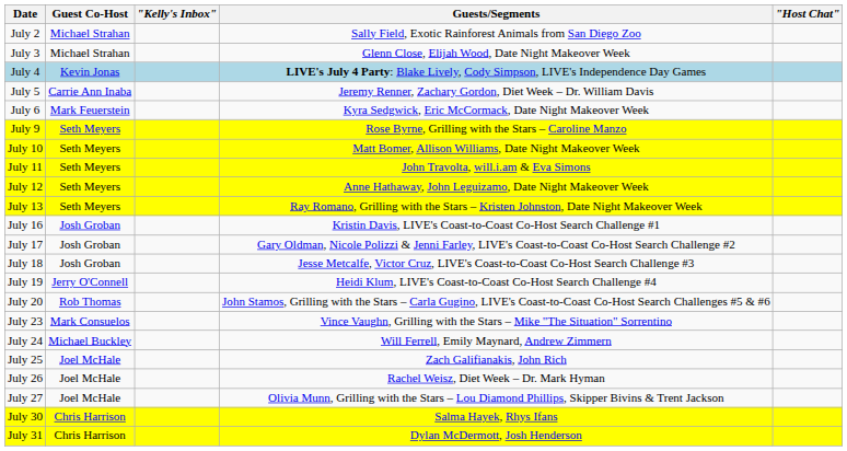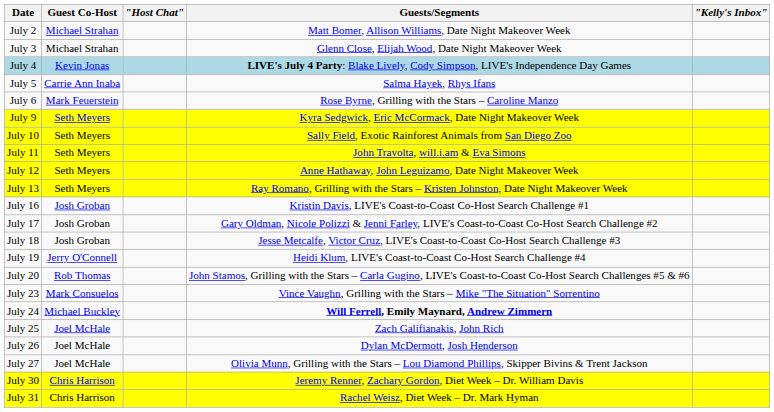columns swapped: "Host Chat" <-> "Kelly's Inbox"
July 2 | Guests/Segments: Sally Field, Exotic Rainforest Animals from San Diego Zoo -> Matt Bomer, Allison Williams, Date Night Makeover Week
July 5 | Guests/Segments: Jeremy Renner, Zachary Gordon, Diet Week – Dr. William Davis -> Salma Hayek, Rhys Ifans
July 6 | Guests/Segments: Kyra Sedgwick, Eric McCormack, Date Night Makeover Week -> Rose Byrne, Grilling with the Stars – Caroline Manzo
July 9 | Guests/Segments: Rose Byrne, Grilling with the Stars – Caroline Manzo -> Kyra Sedgwick, Eric McCormack, Date Night Makeover Week
July 10 | Guests/Segments: Matt Bomer, Allison Williams, Date Night Makeover Week -> Sally Field, Exotic Rainforest Animals from San Diego Zoo
July 24 | Guests/Segments: normal -> bold
July 26 | Guests/Segments: Rachel Weisz, Diet Week – Dr. Mark Hyman -> Dylan McDermott, Josh Henderson
July 30 | Guests/Segments: Salma Hayek, Rhys Ifans -> Jeremy Renner, Zachary Gordon, Diet Week – Dr. William Davis
July 31 | Guests/Segments: Dylan McDermott, Josh Henderson -> Rachel Weisz, Diet Week – Dr. Mark Hyman
